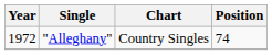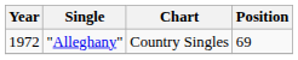"Alleghany" | Position: 74 -> 69
